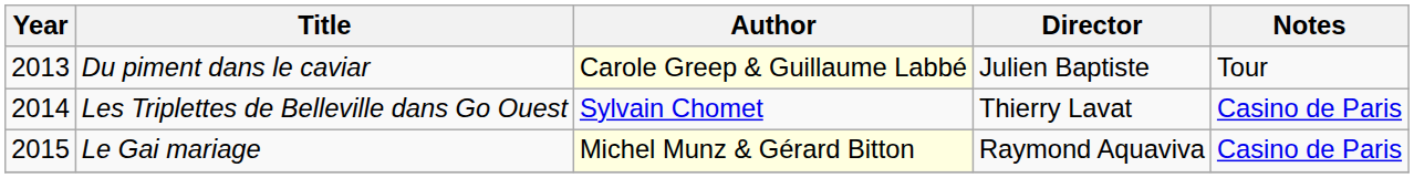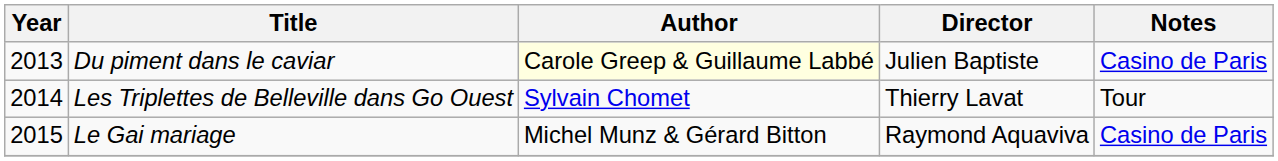Du piment dans le caviar | Notes: Tour -> Casino de Paris
Les Triplettes de Belleville dans Go Ouest | Notes: Casino de Paris -> Tour
Le Gai mariage | Author: lightyellow background -> no background
